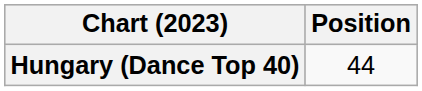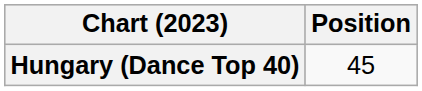Hungary (Dance Top 40) | Position: 44 -> 45
